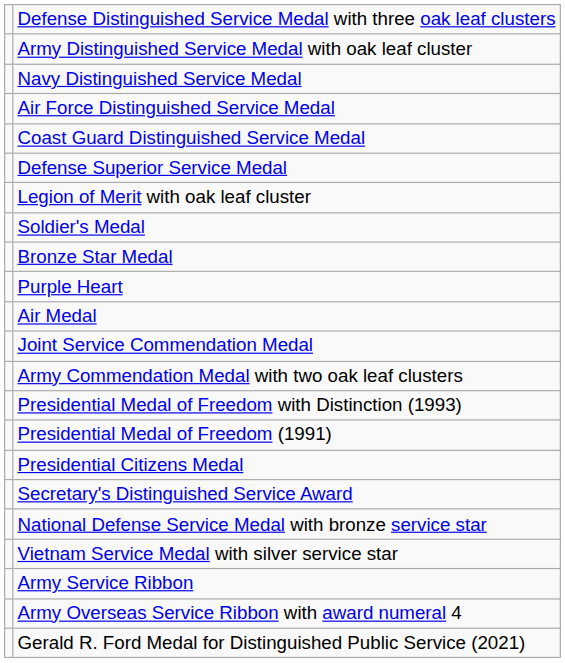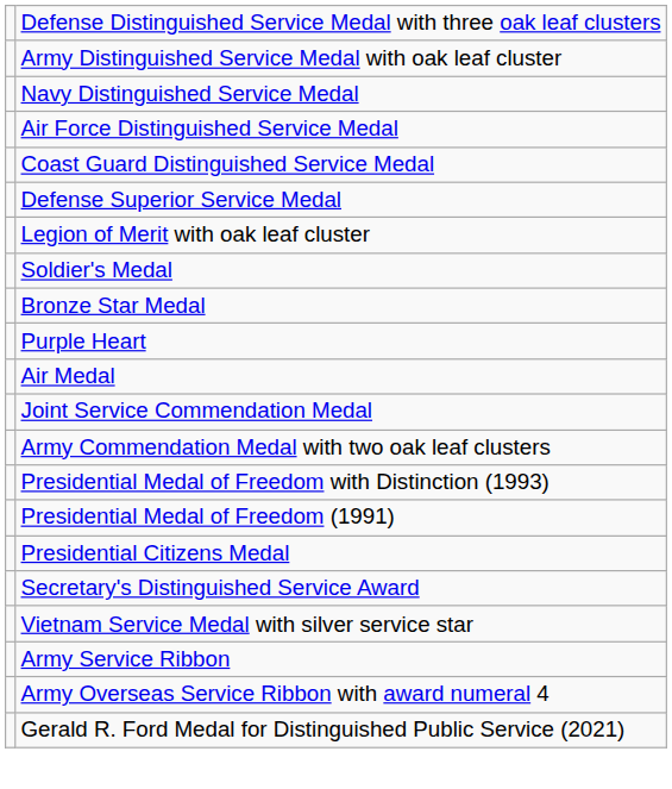- row: National Defense Service Medal with bronze service star
